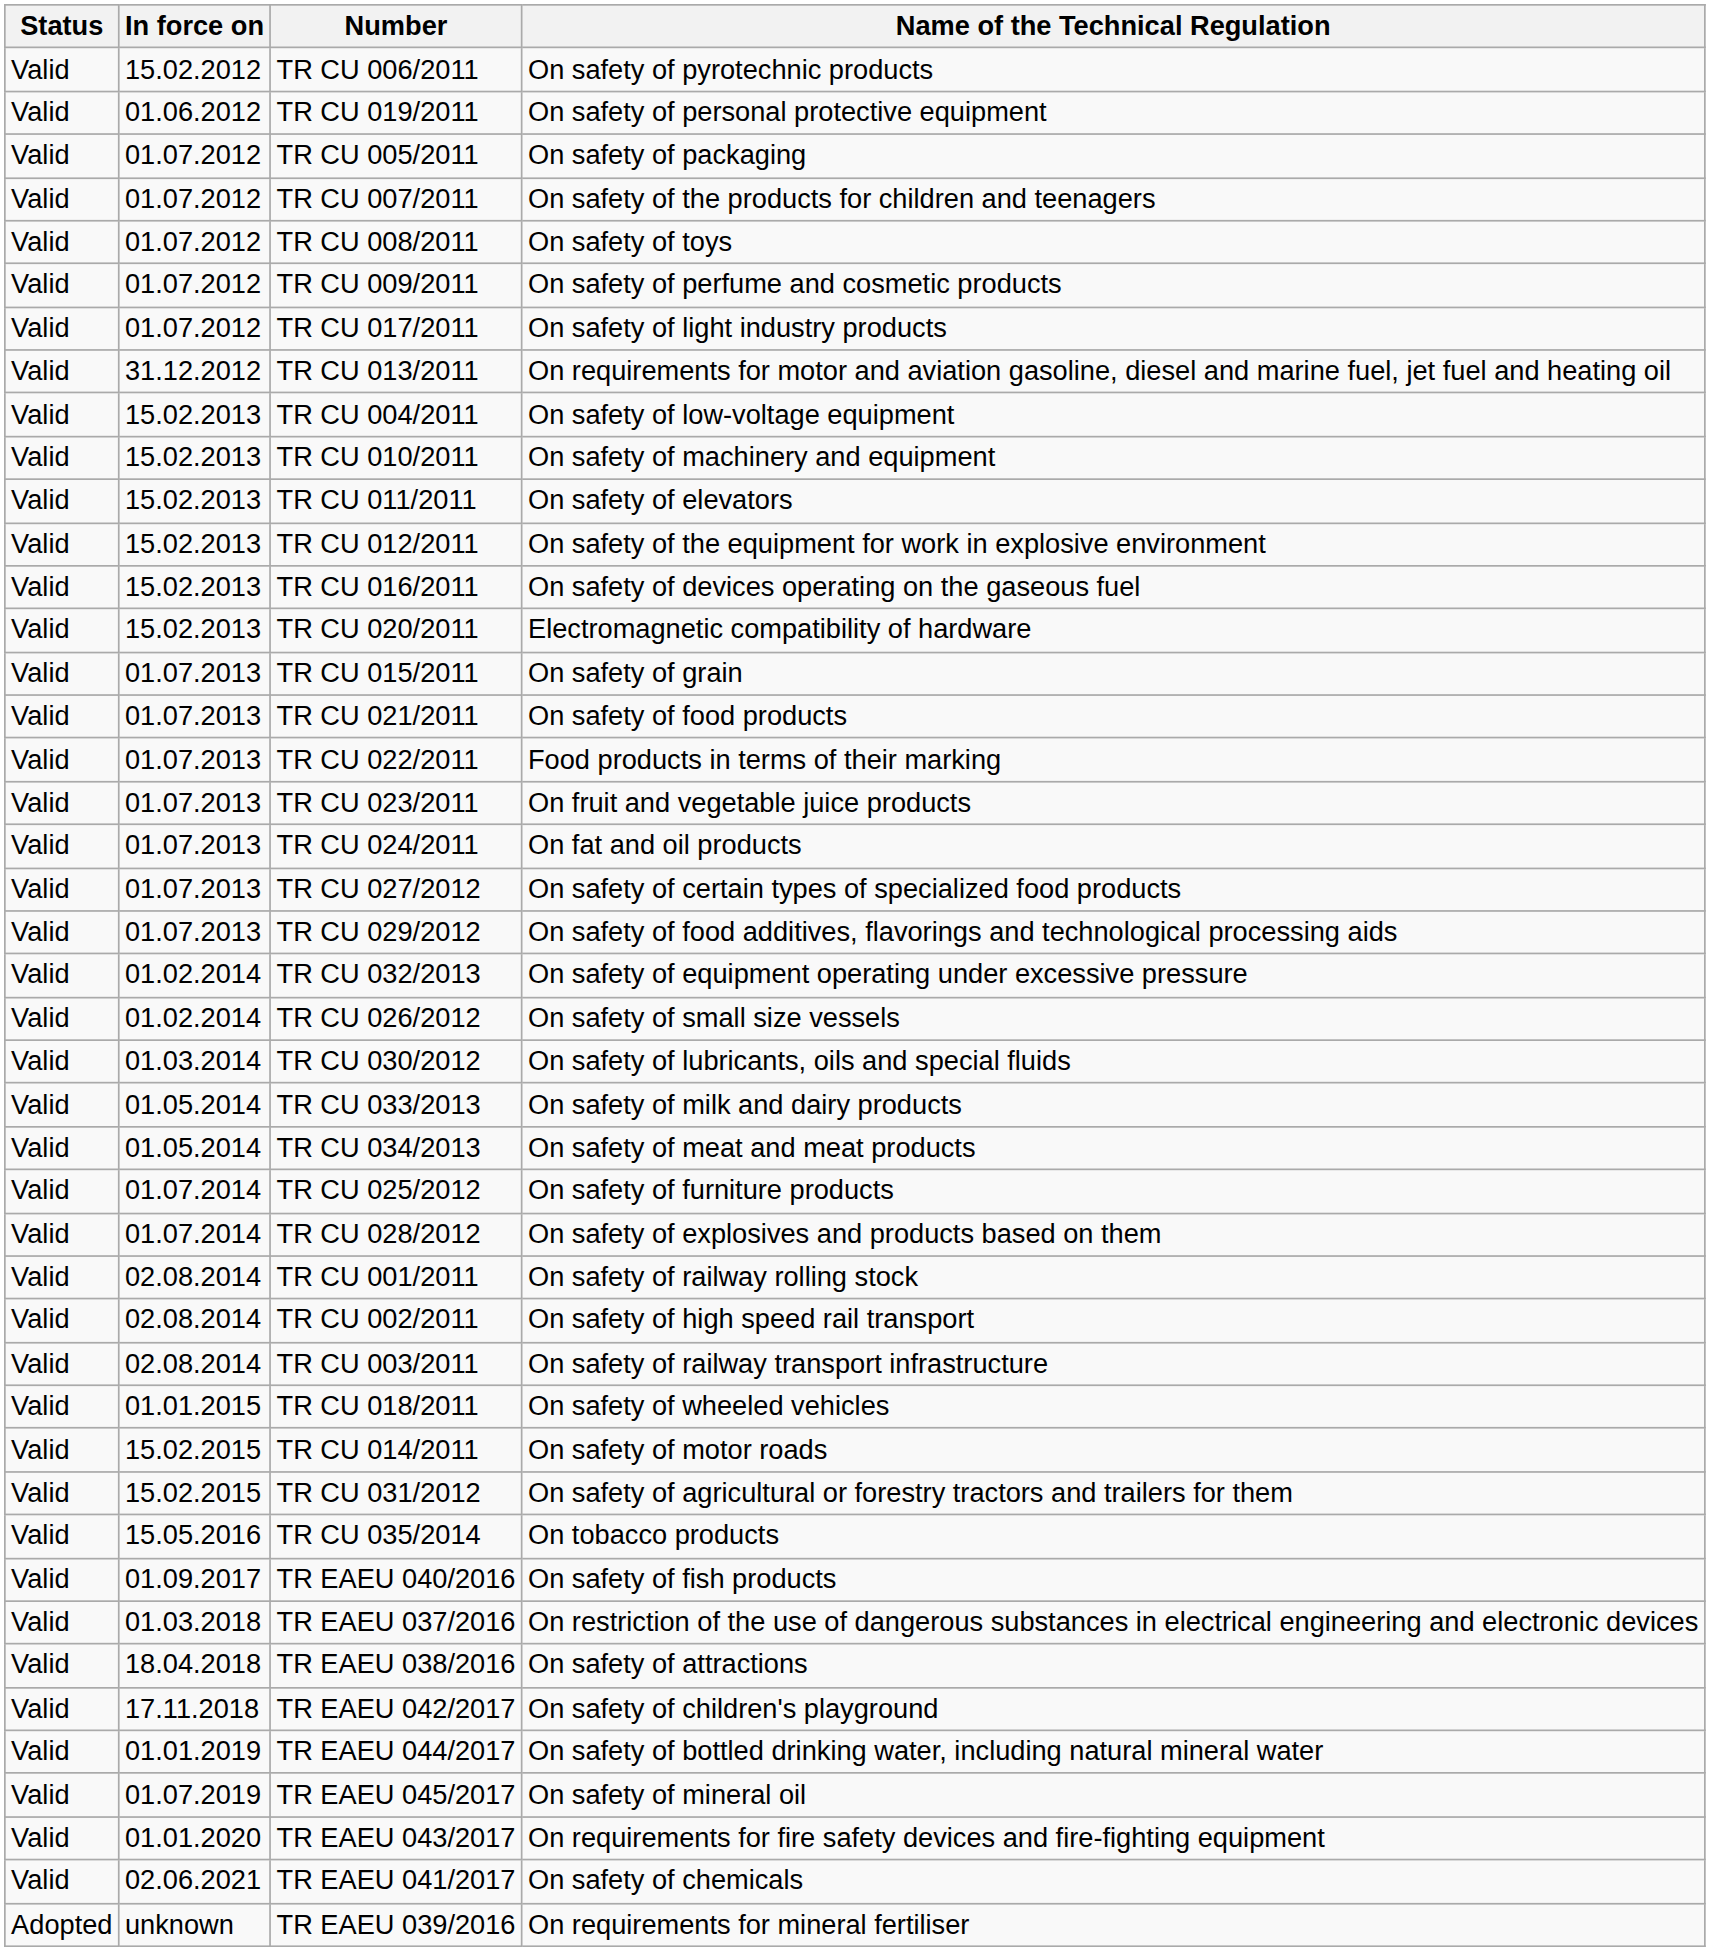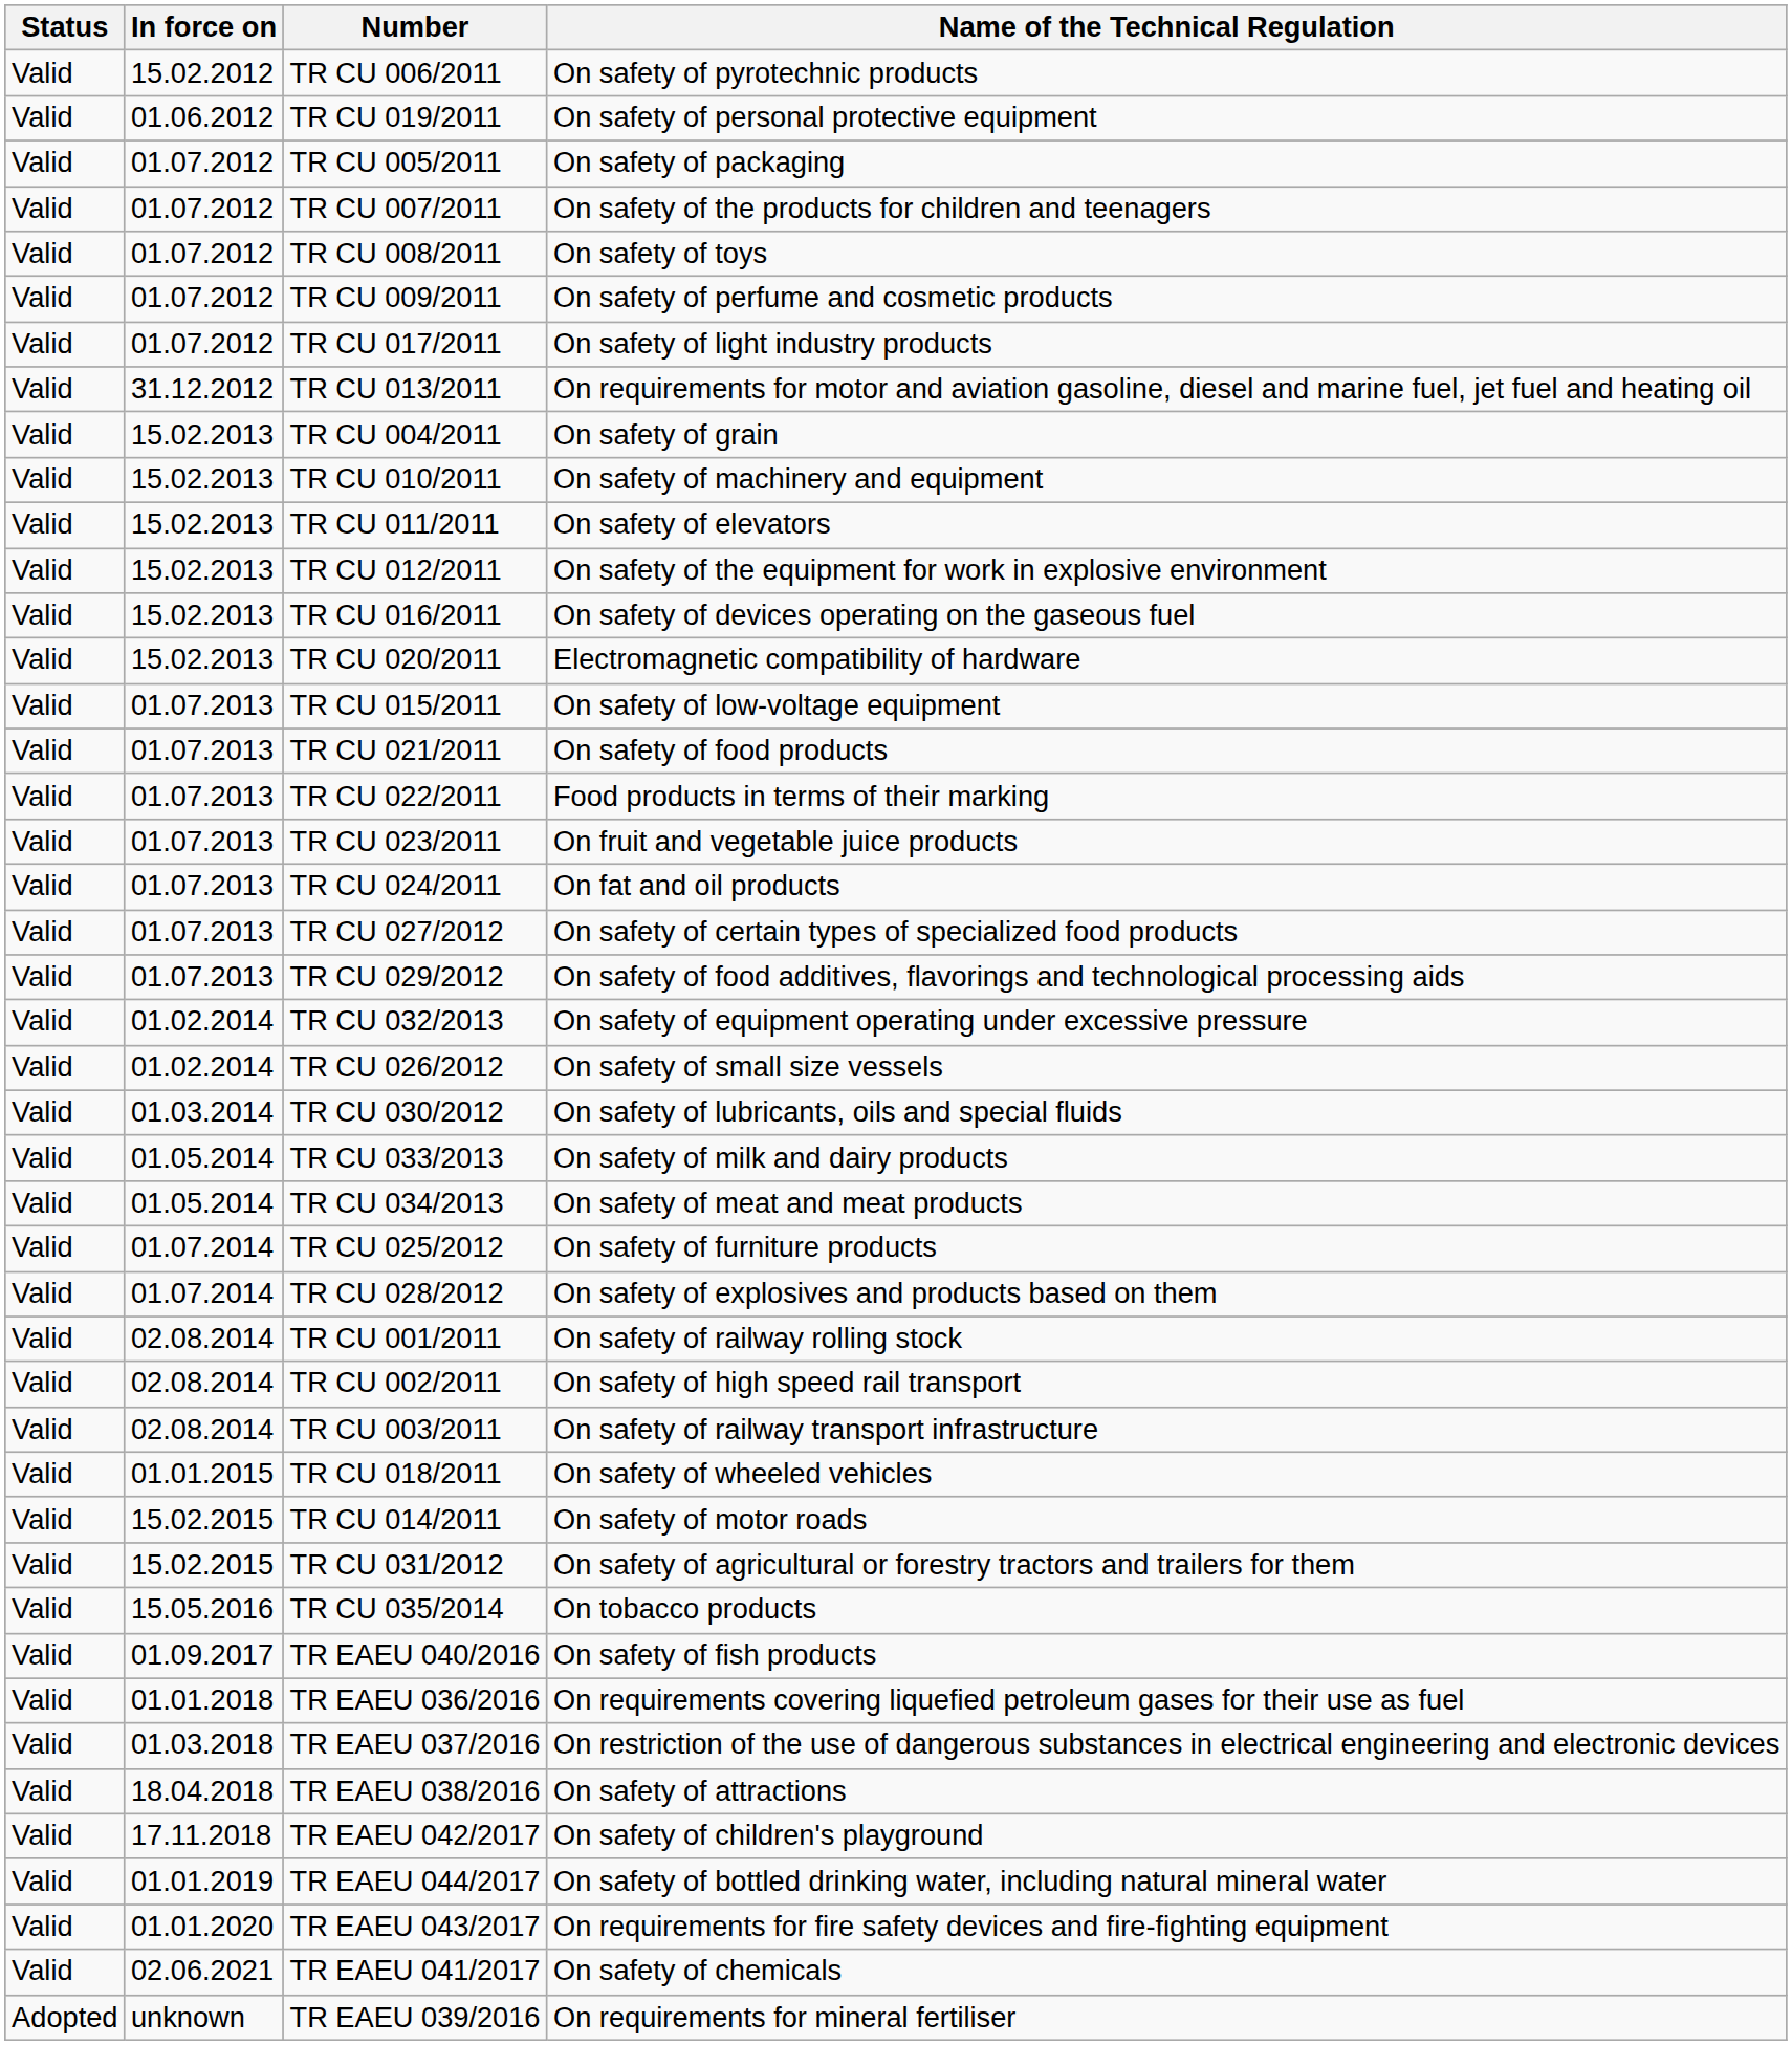TR CU 004/2011 | Name of the Technical Regulation: On safety of low-voltage equipment -> On safety of grain
TR CU 015/2011 | Name of the Technical Regulation: On safety of grain -> On safety of low-voltage equipment
+ row: Valid | 01.01.2018 | TR EAEU 036/2016 | On requirements covering liquefied petroleum gases for their use as fuel
- row: Valid | 01.07.2019 | TR EAEU 045/2017 | On safety of mineral oil
